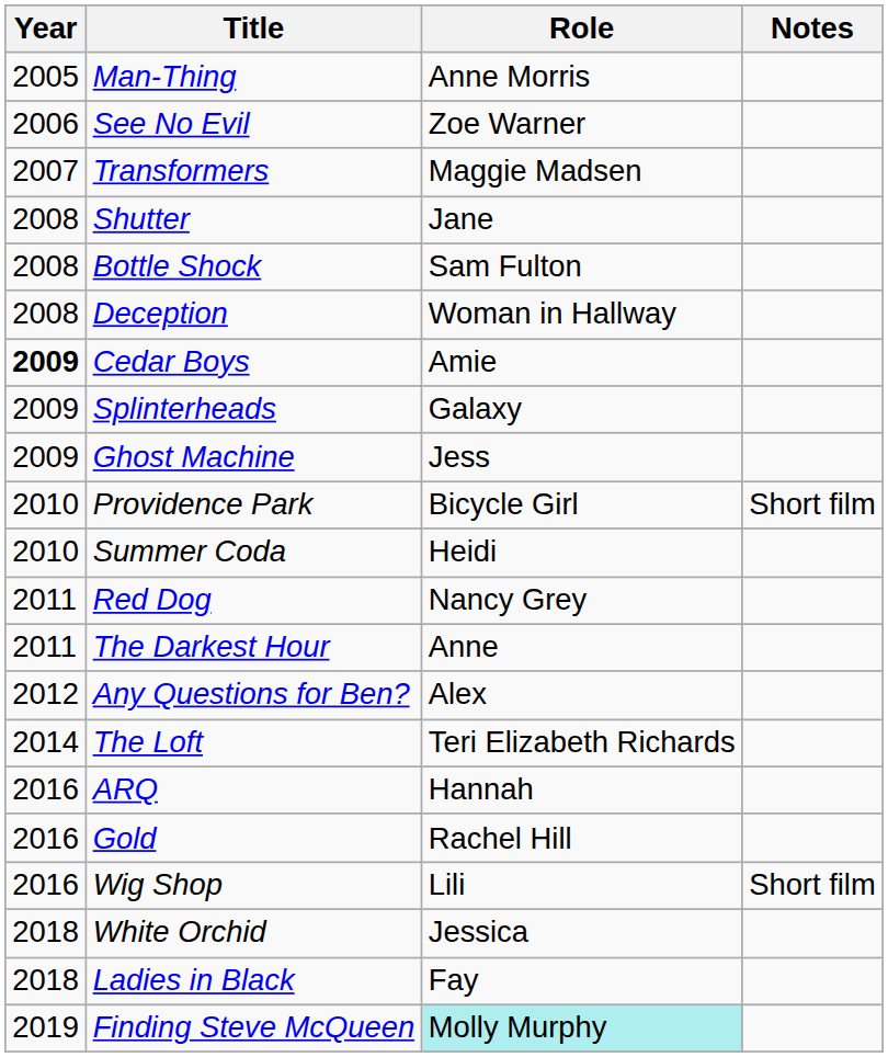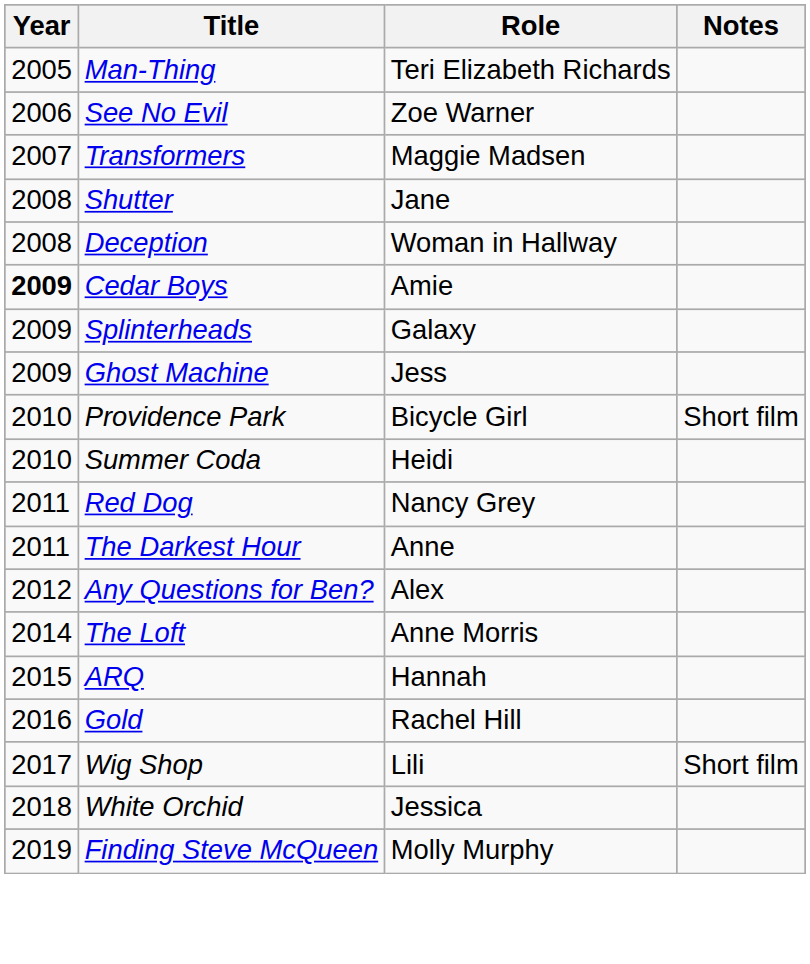Man-Thing | Role: Anne Morris -> Teri Elizabeth Richards
- row: 2008 | Bottle Shock | Sam Fulton
The Loft | Role: Teri Elizabeth Richards -> Anne Morris
ARQ | Year: 2016 -> 2015
Wig Shop | Year: 2016 -> 2017
- row: 2018 | Ladies in Black | Fay
Finding Steve McQueen | Role: paleturquoise background -> no background
